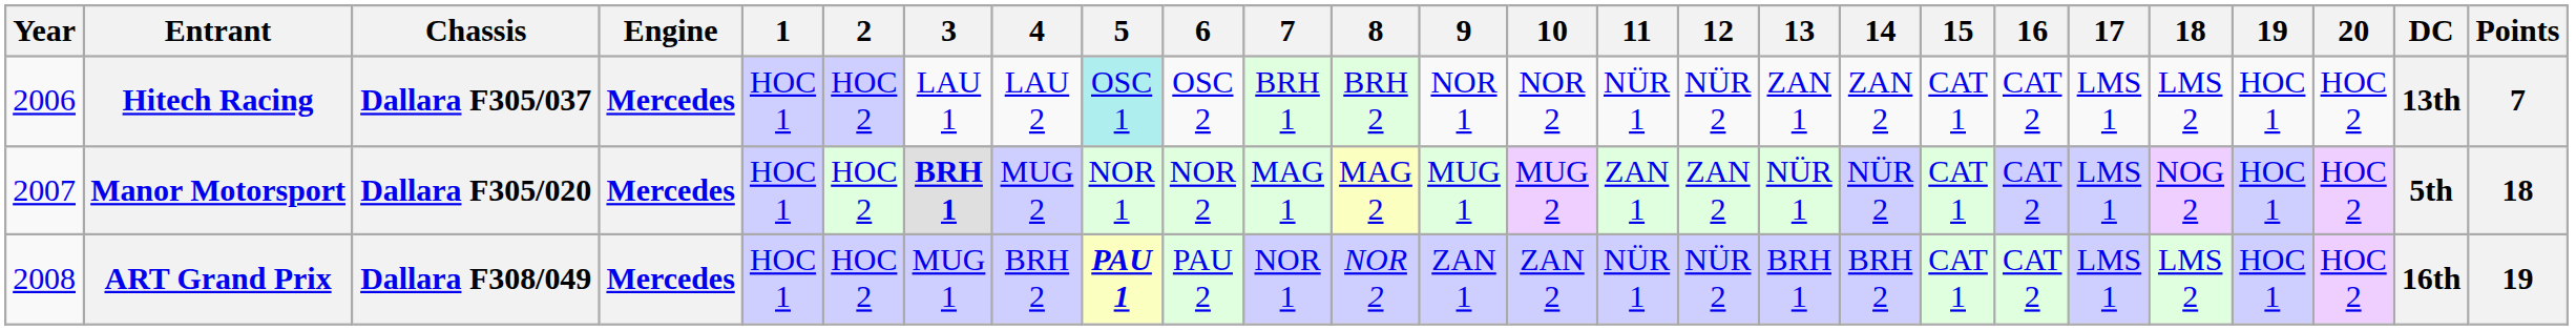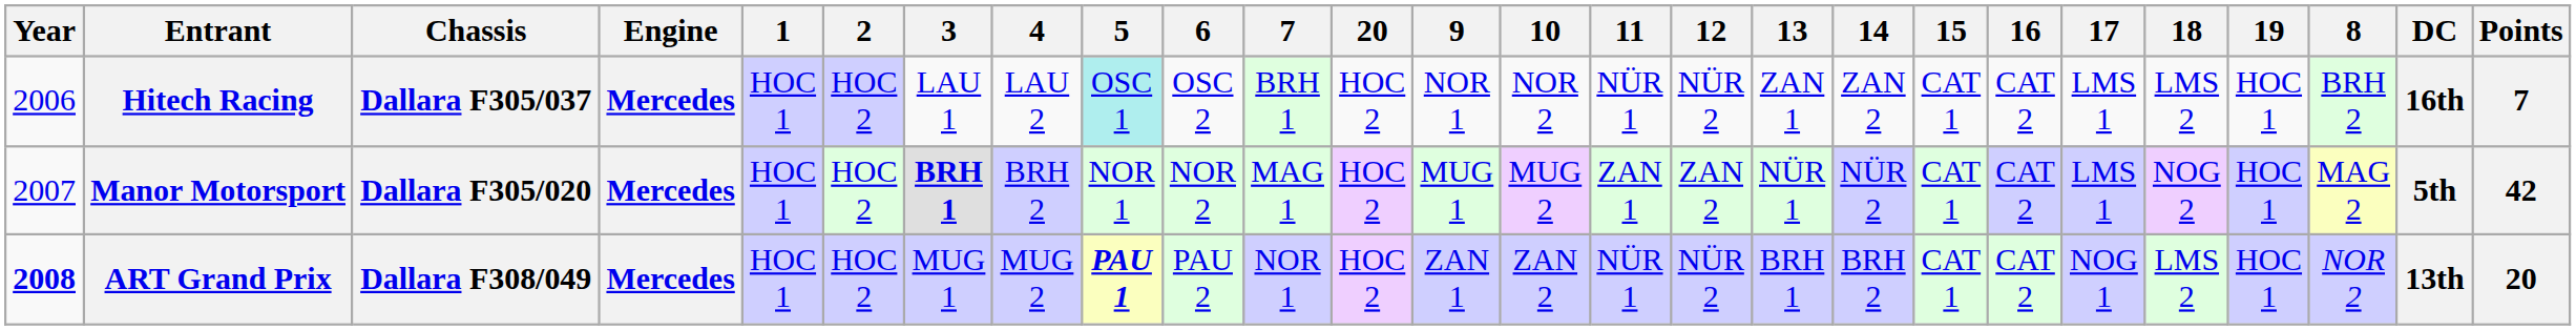columns swapped: 8 <-> 20
Hitech Racing | DC: 13th -> 16th
Manor Motorsport | 4: MUG 2 -> BRH 2
Manor Motorsport | Points: 18 -> 42
ART Grand Prix | Year: normal -> bold
ART Grand Prix | 4: BRH 2 -> MUG 2
ART Grand Prix | 17: LMS 1 -> NOG 1
ART Grand Prix | DC: 16th -> 13th
ART Grand Prix | Points: 19 -> 20
